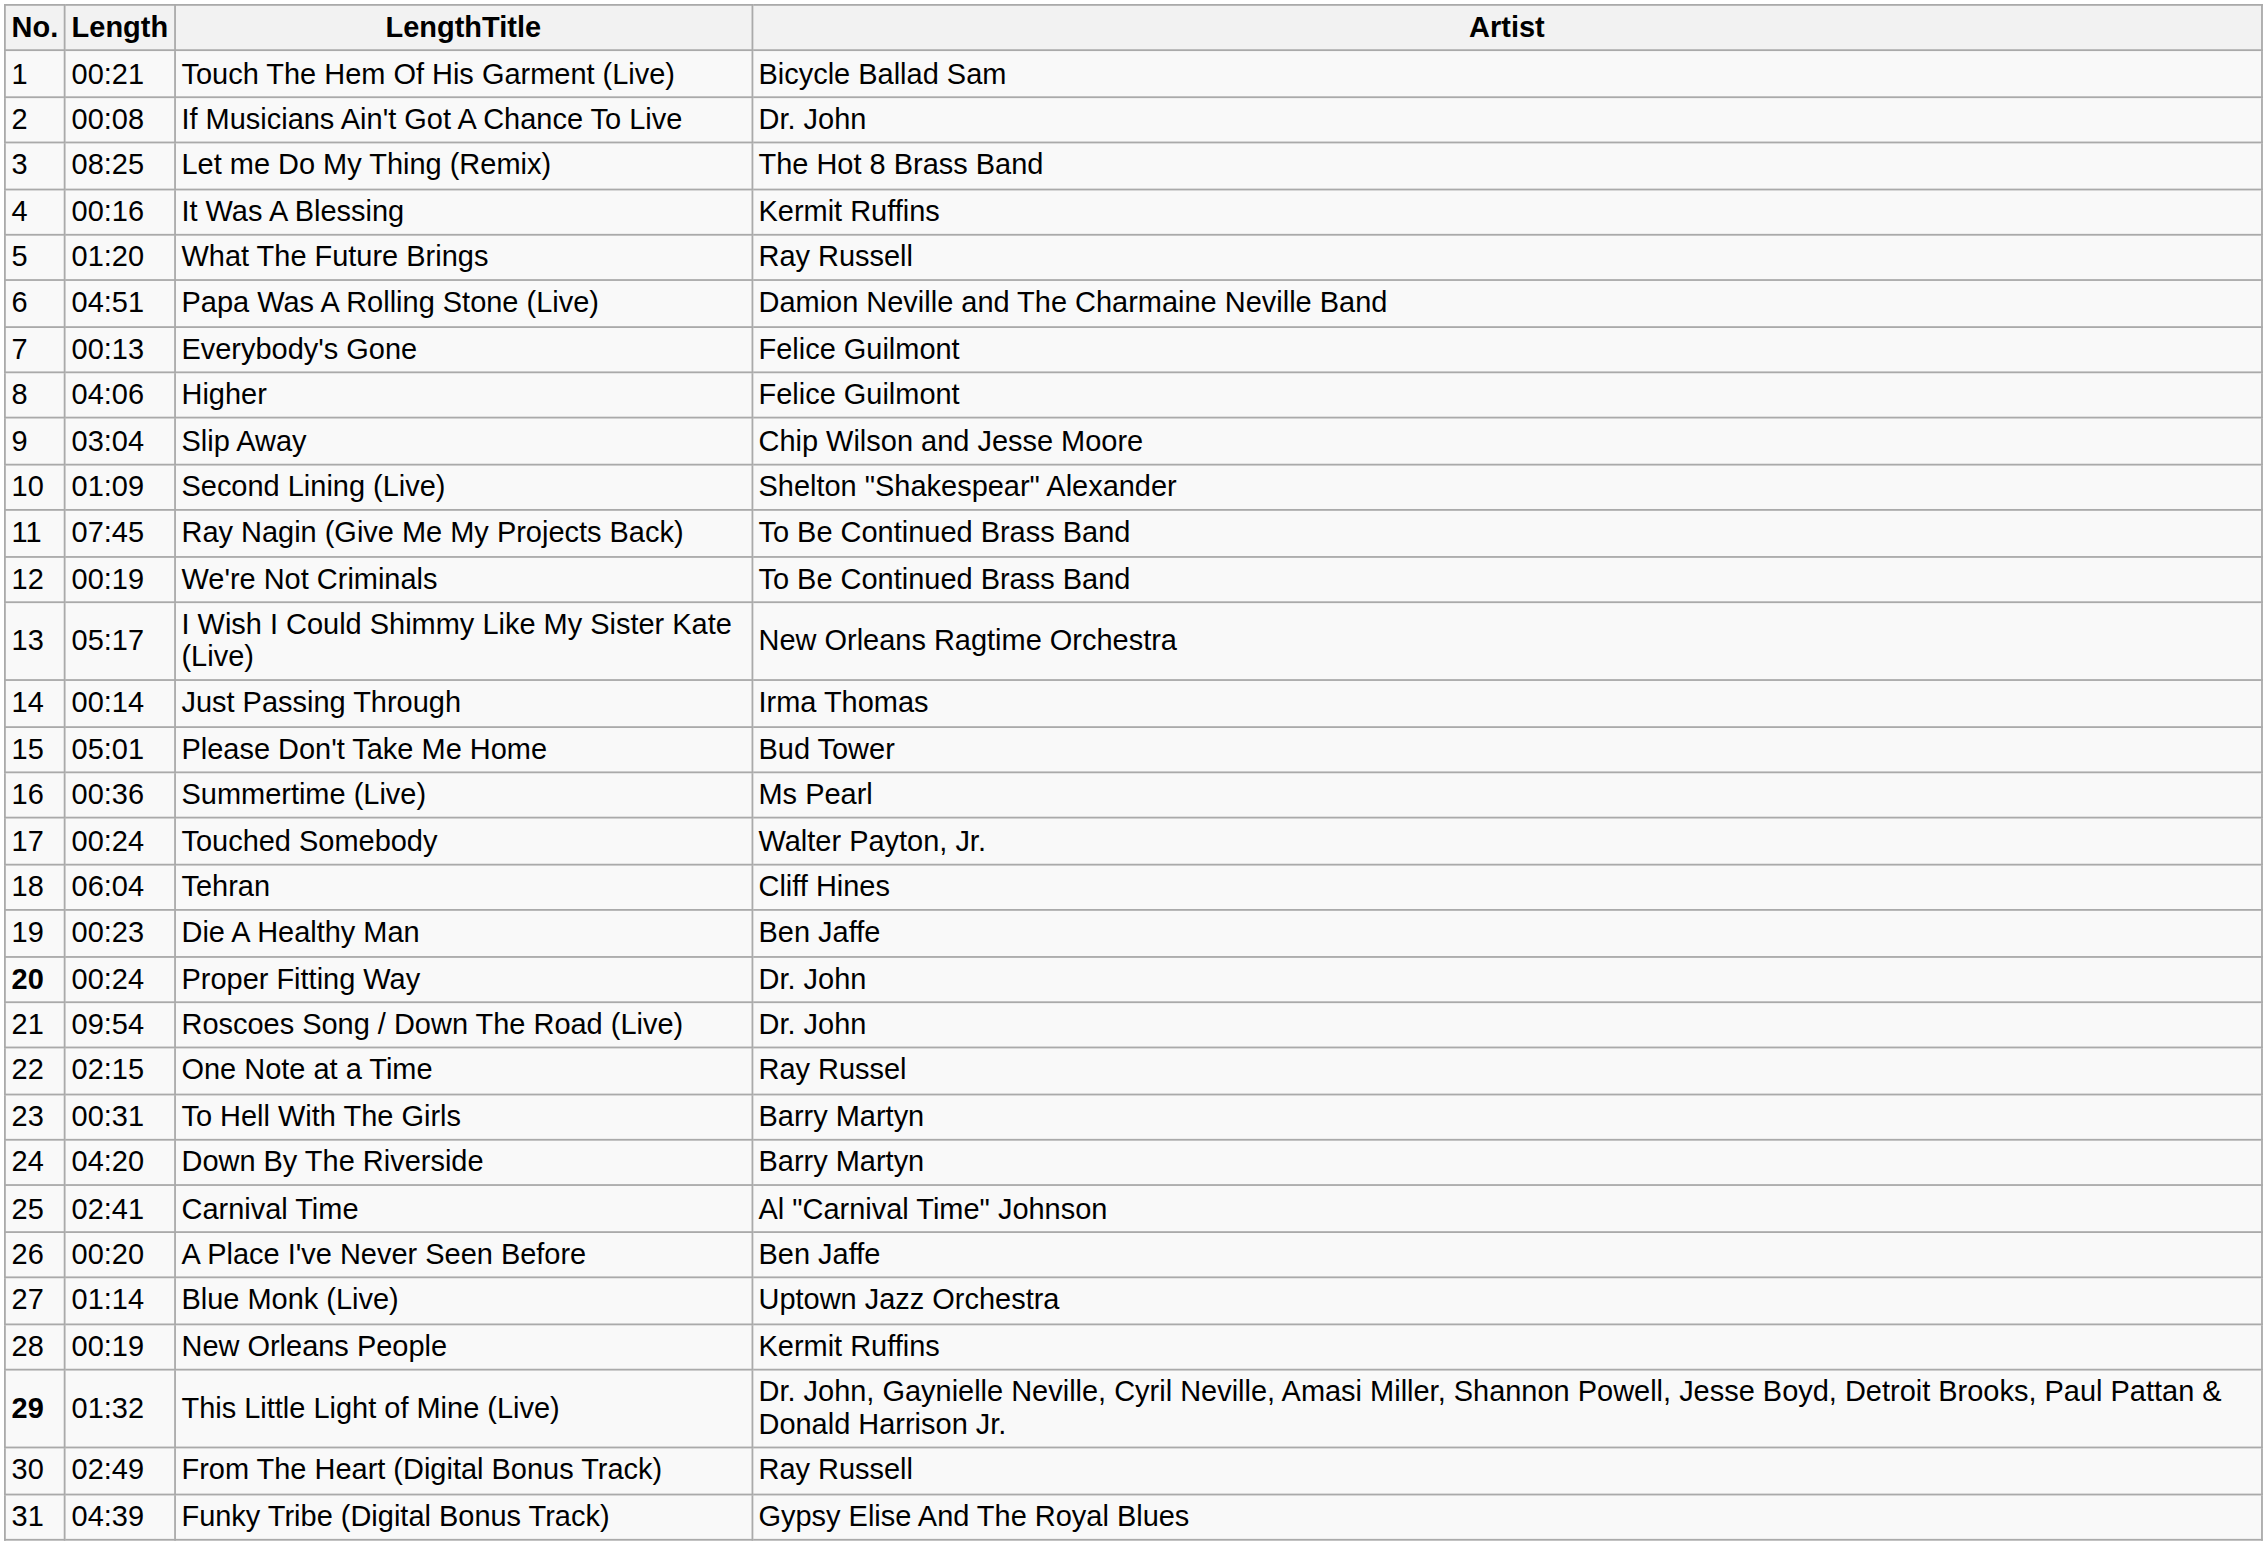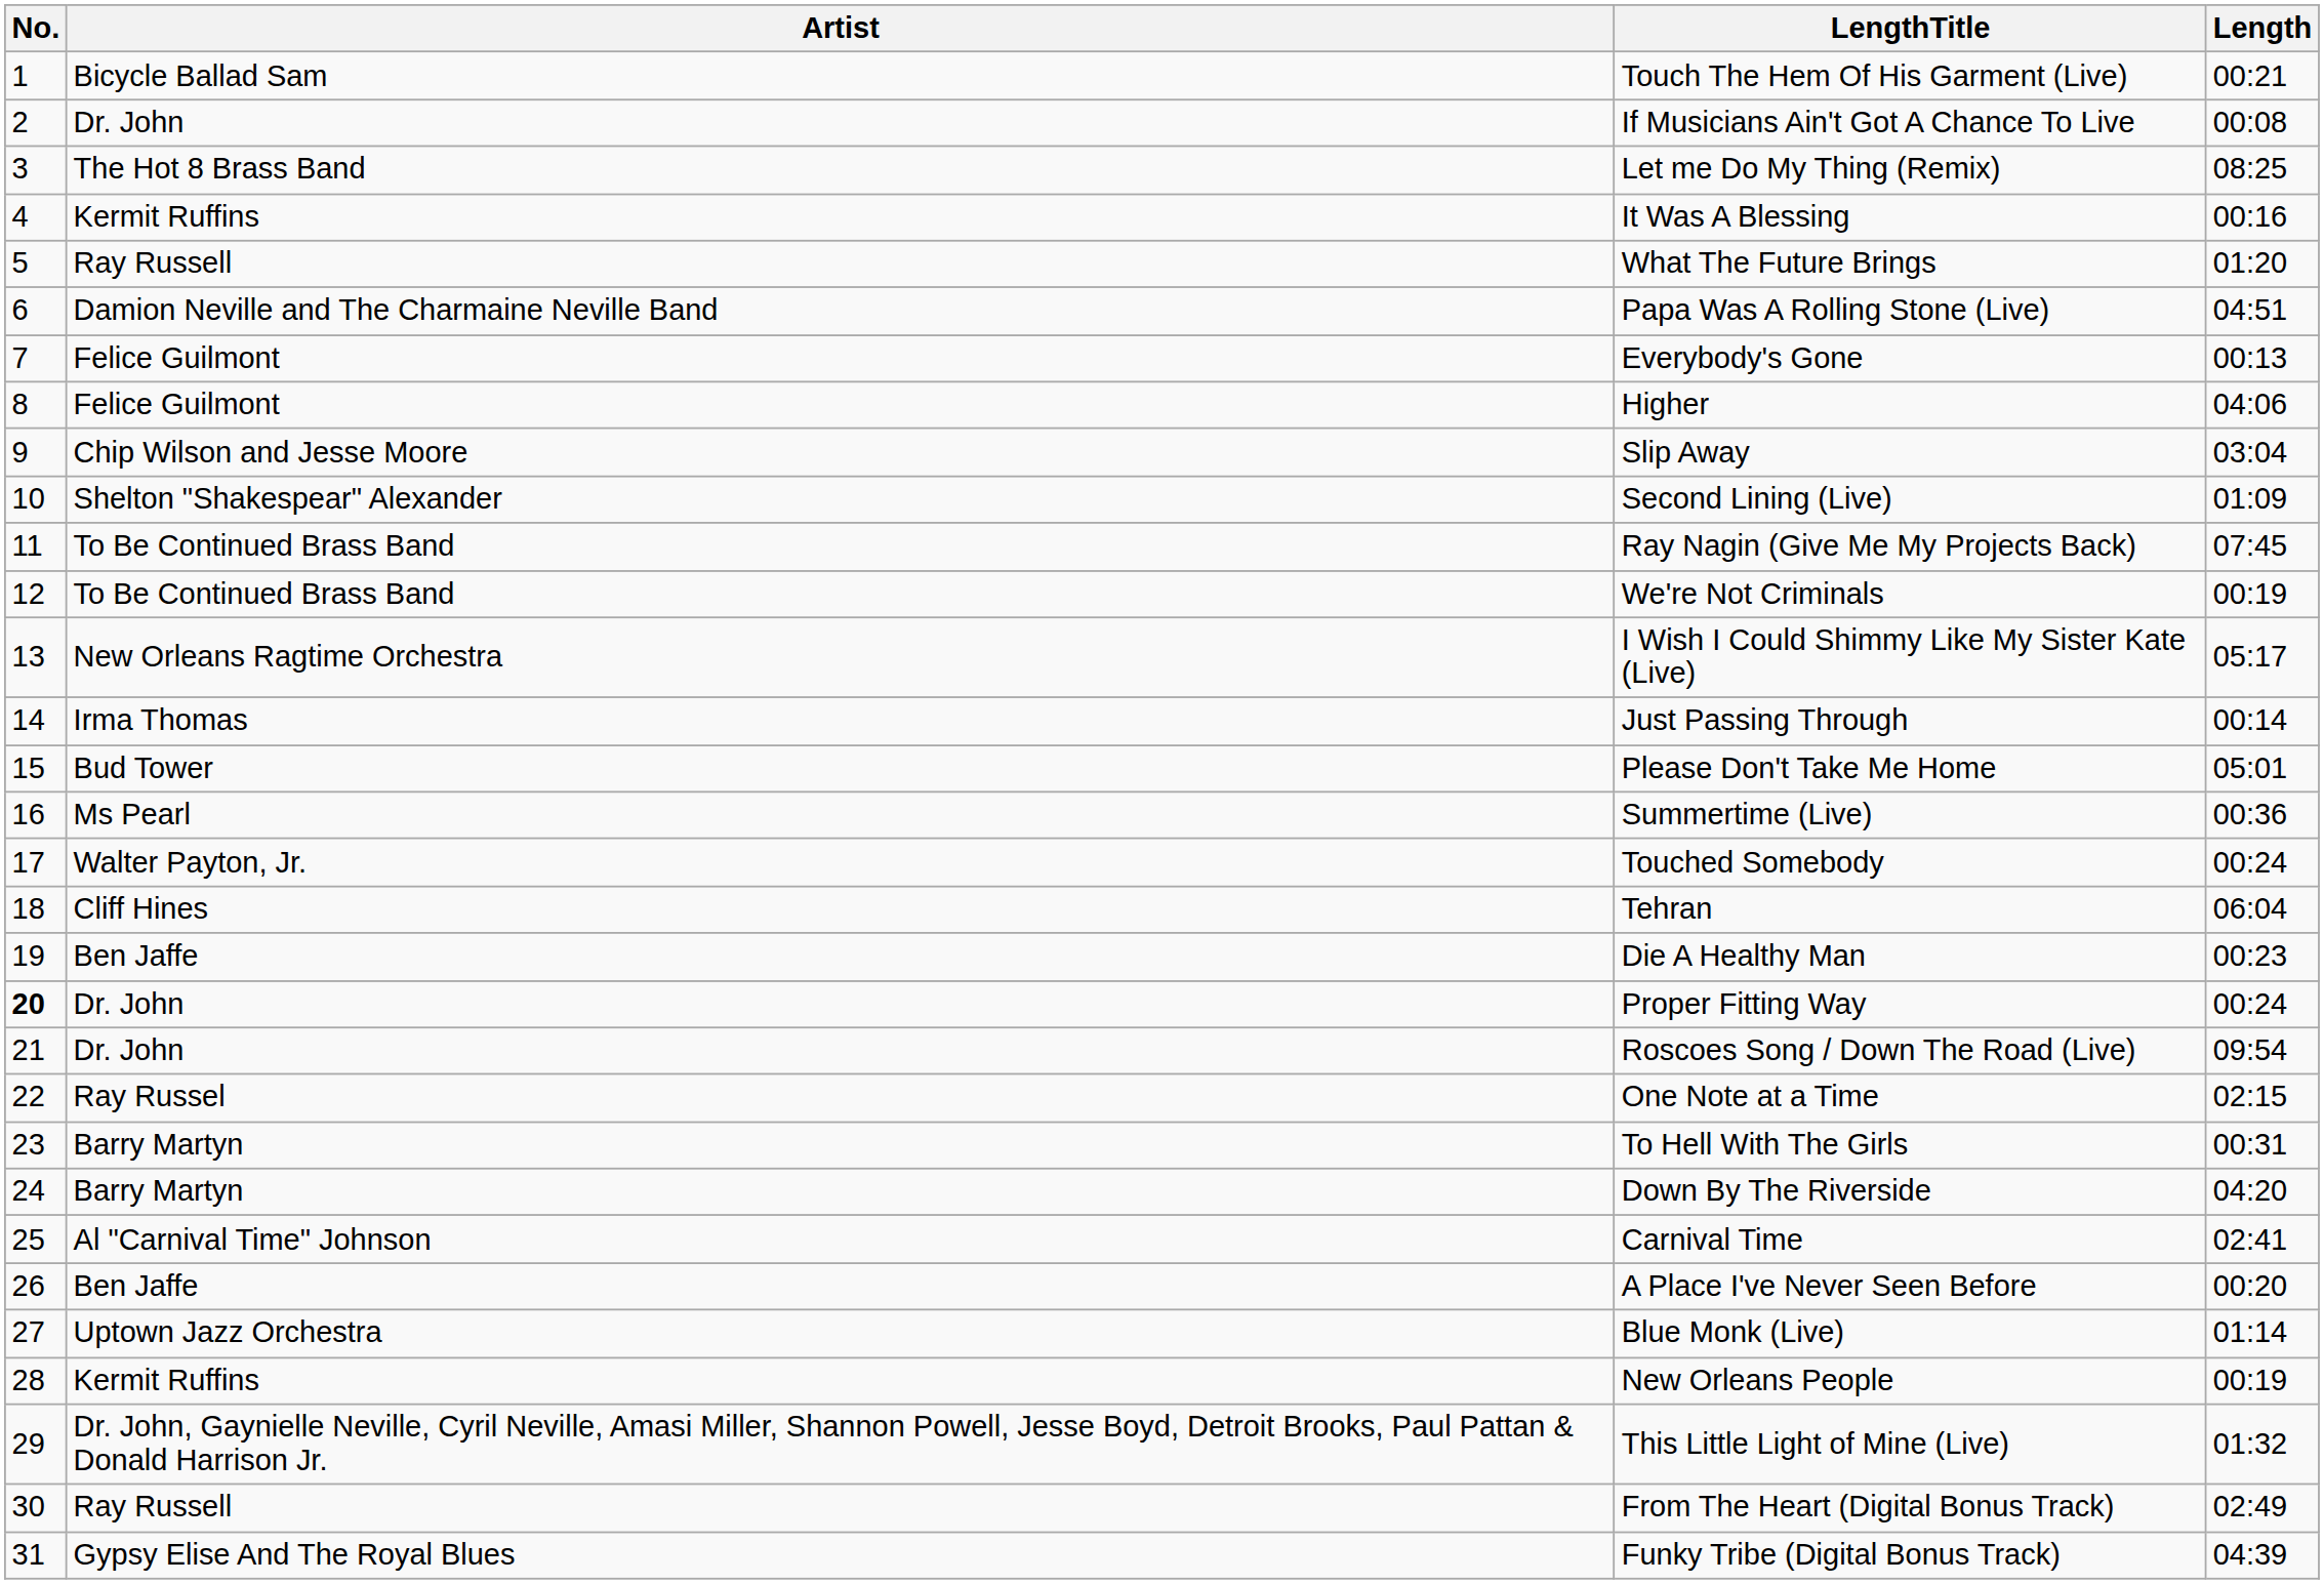columns swapped: Artist <-> Length
This Little Light of Mine (Live) | No.: bold -> normal
